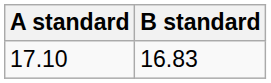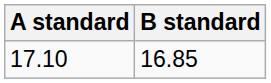17.10 | B standard: 16.83 -> 16.85
